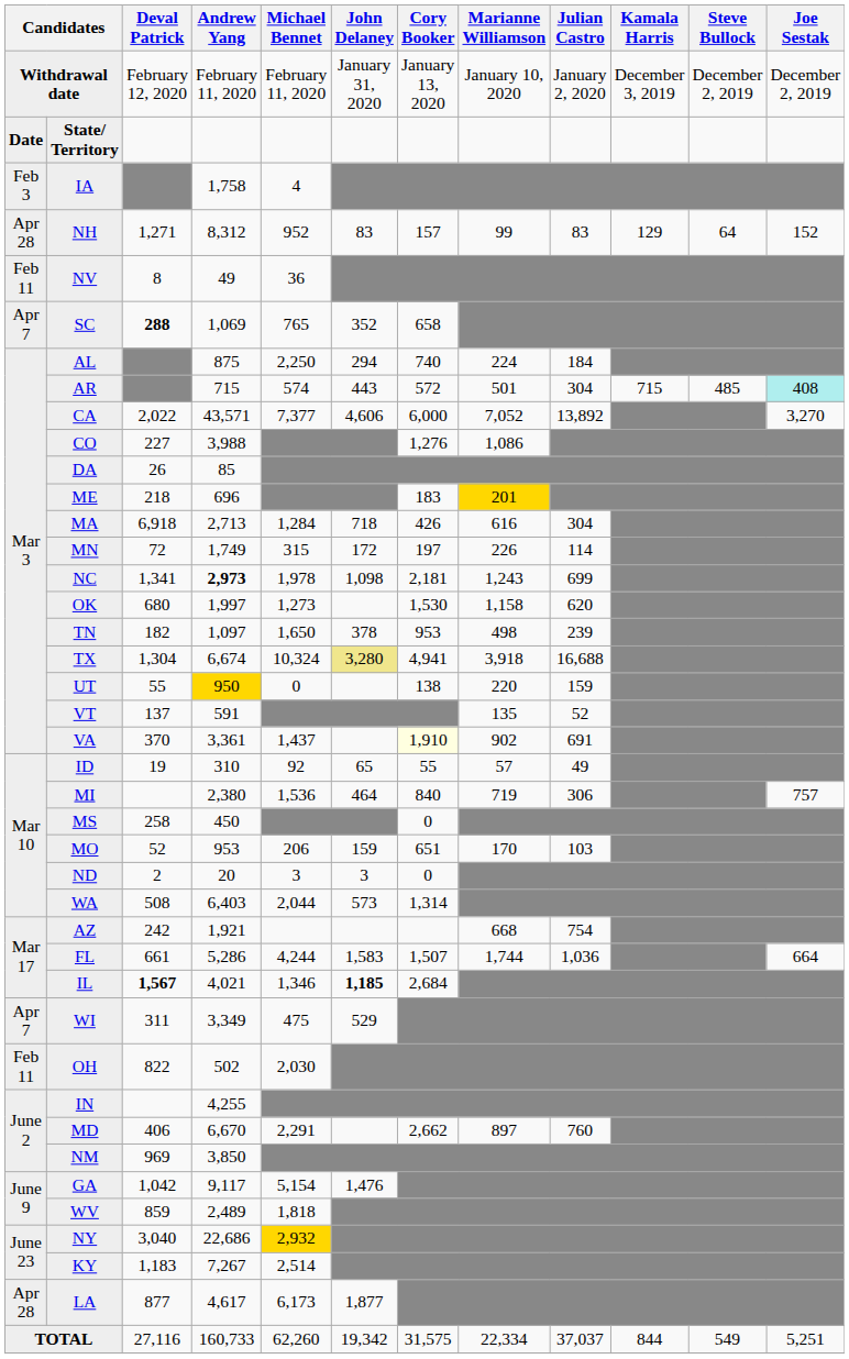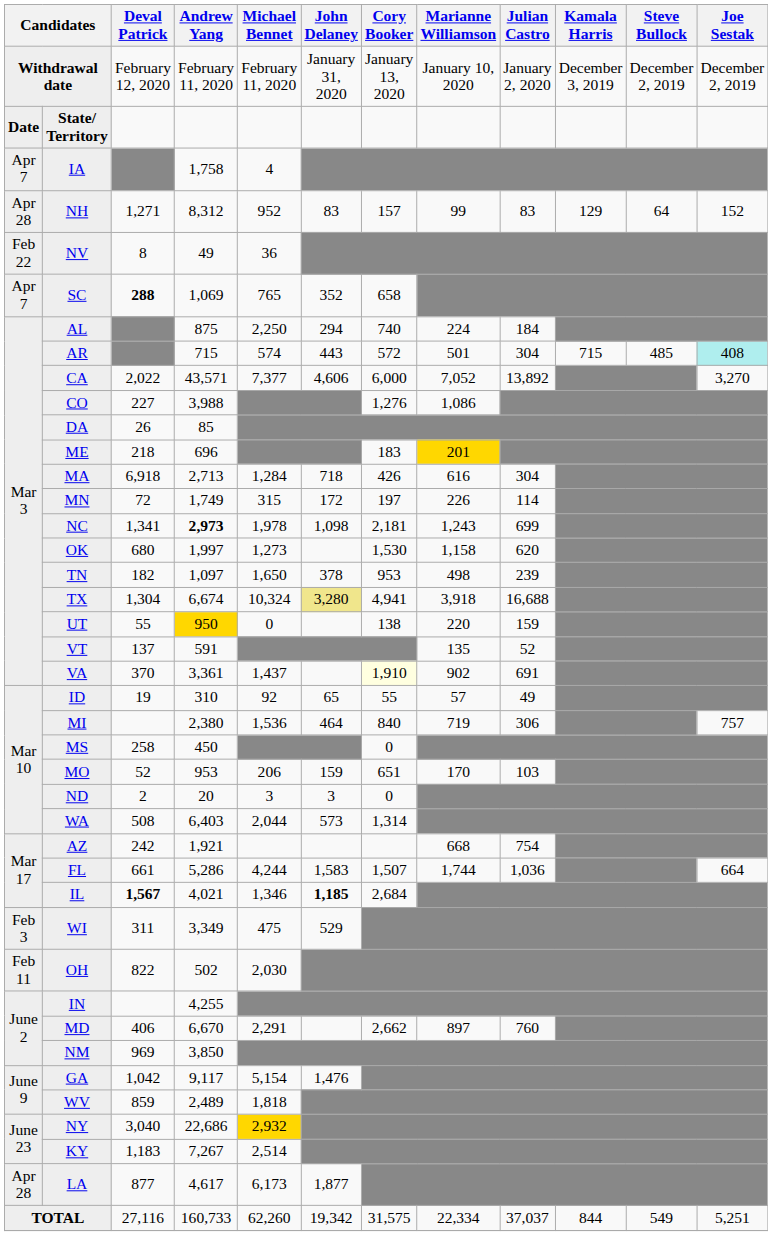IA | column 1: Feb 3 -> Apr 7
NV | column 1: Feb 11 -> Feb 22
WI | column 1: Apr 7 -> Feb 3
